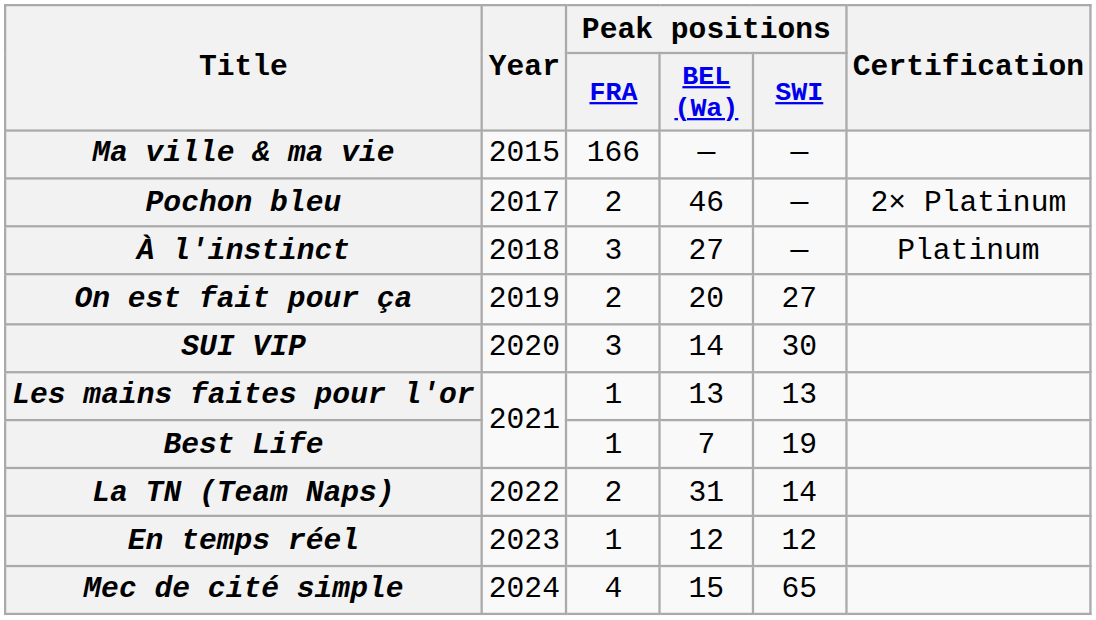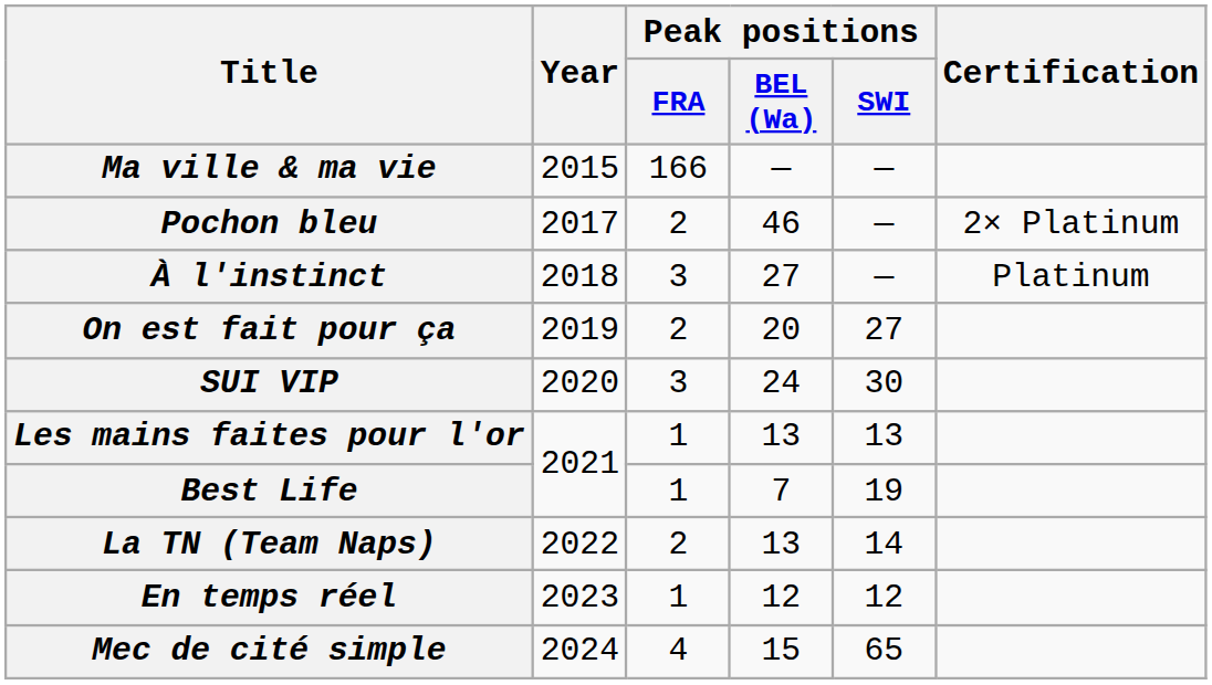SUI VIP | Peak positions / BEL (Wa): 14 -> 24
La TN (Team Naps) | Peak positions / BEL (Wa): 31 -> 13
